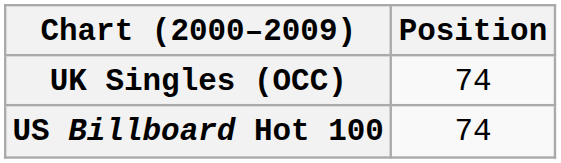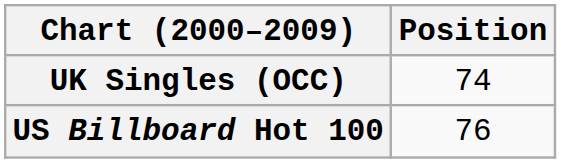US Billboard Hot 100 | Position: 74 -> 76
